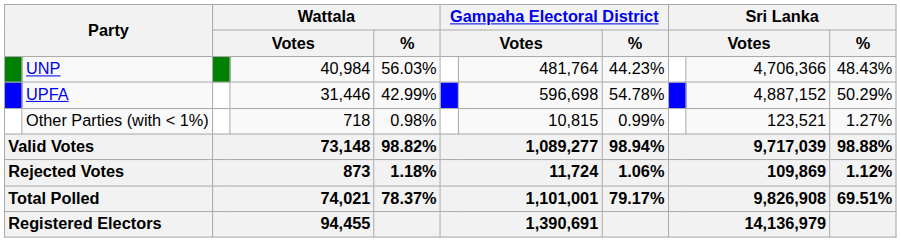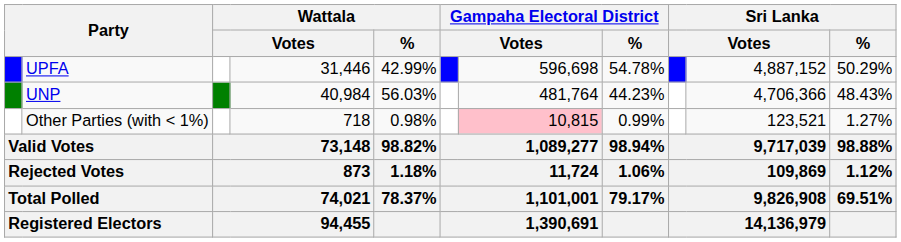rows swapped: UNP <-> UPFA
Other Parties (with < 1%) | column 7: no background -> pink background
